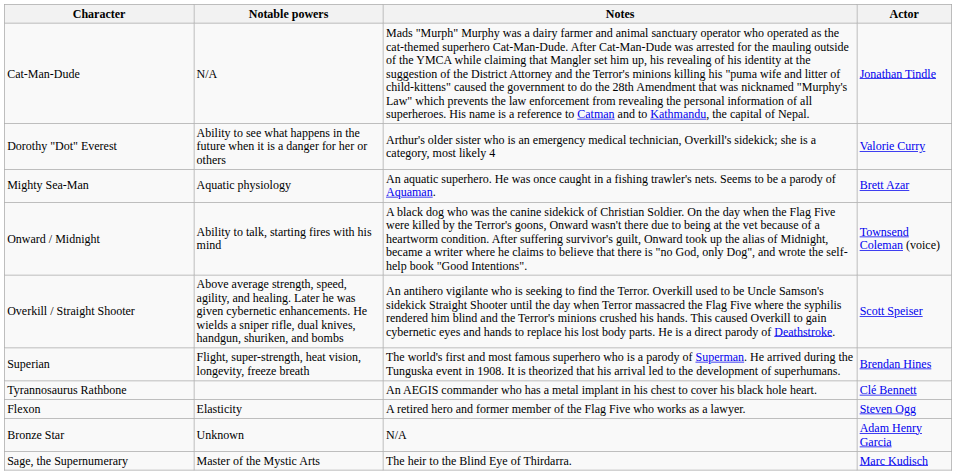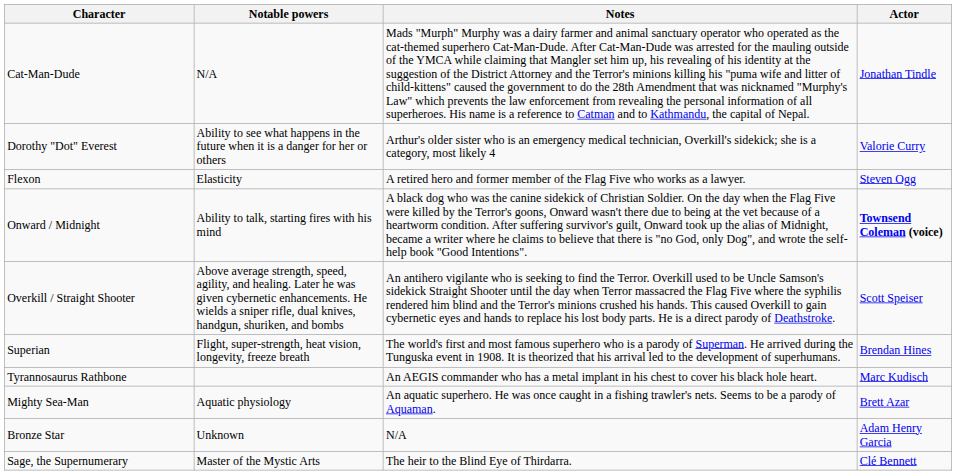rows swapped: Mighty Sea-Man <-> Flexon
Onward / Midnight | Actor: normal -> bold
Tyrannosaurus Rathbone | Actor: Clé Bennett -> Marc Kudisch
Sage, the Supernumerary | Actor: Marc Kudisch -> Clé Bennett
